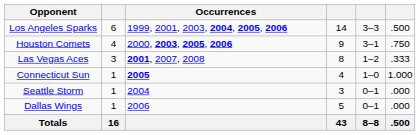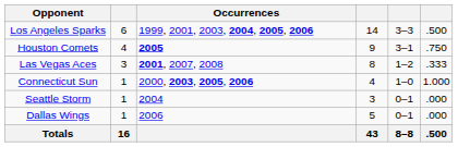Houston Comets | Occurrences: 2000, 2003, 2005, 2006 -> 2005
Connecticut Sun | Occurrences: 2005 -> 2000, 2003, 2005, 2006
